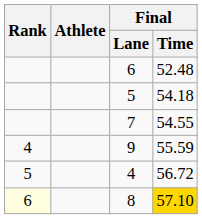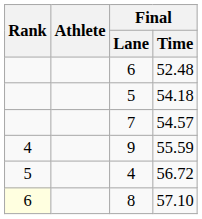7 | Final / Time: 54.55 -> 54.57
8 | Final / Time: gold background -> no background
